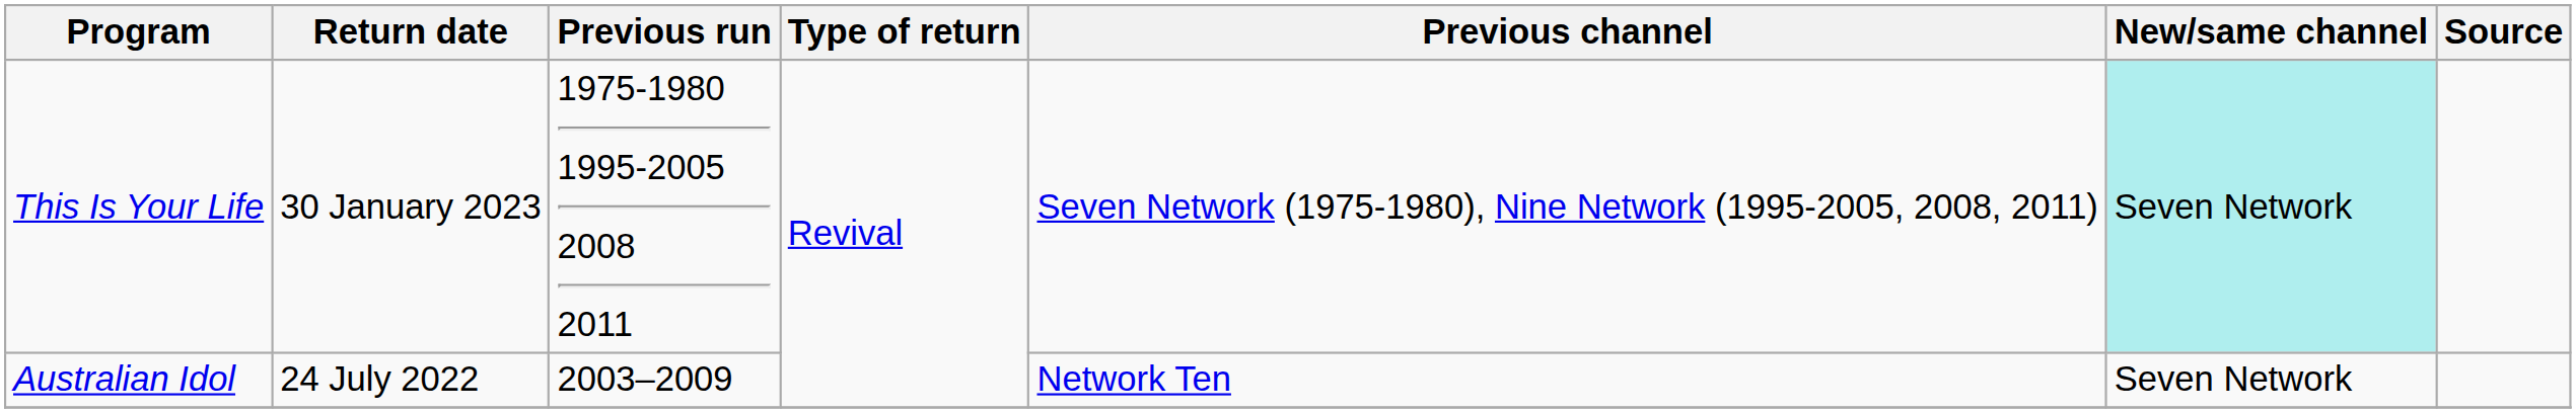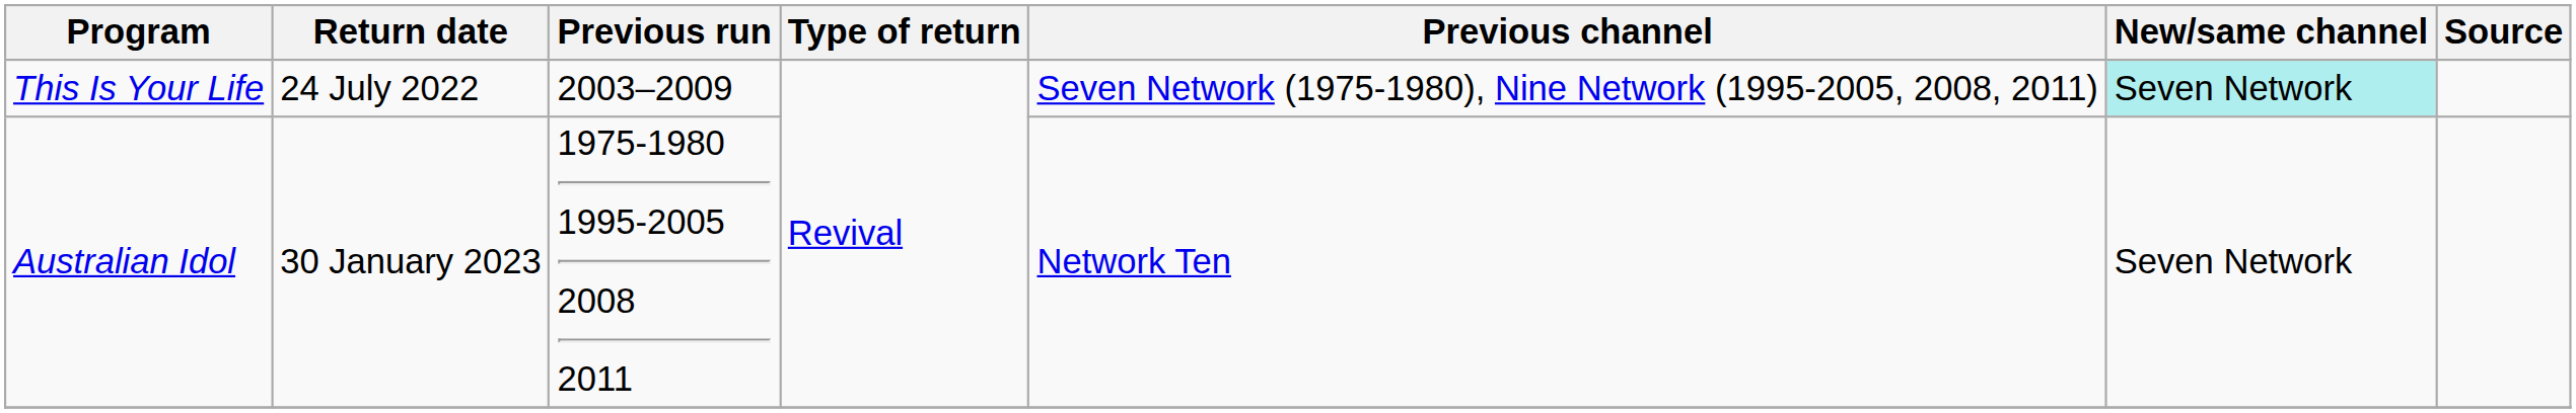This Is Your Life | Return date: 30 January 2023 -> 24 July 2022
This Is Your Life | Previous run: 1975-1980 1995-2005 2008 2011 -> 2003–2009
Australian Idol | Return date: 24 July 2022 -> 30 January 2023
Australian Idol | Previous run: 2003–2009 -> 1975-1980 1995-2005 2008 2011
